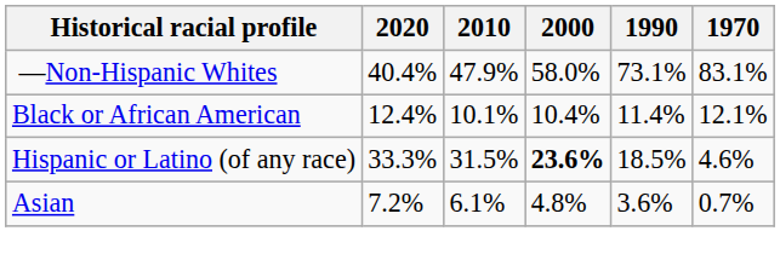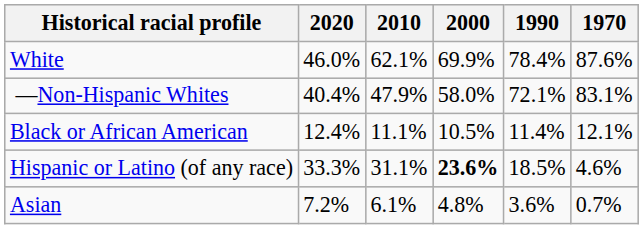+ row: White | 46.0% | 62.1% | 69.9% | 78.4% | 87.6%
—Non-Hispanic Whites | 1990: 73.1% -> 72.1%
Black or African American | 2010: 10.1% -> 11.1%
Black or African American | 2000: 10.4% -> 10.5%
Hispanic or Latino (of any race) | 2010: 31.5% -> 31.1%
